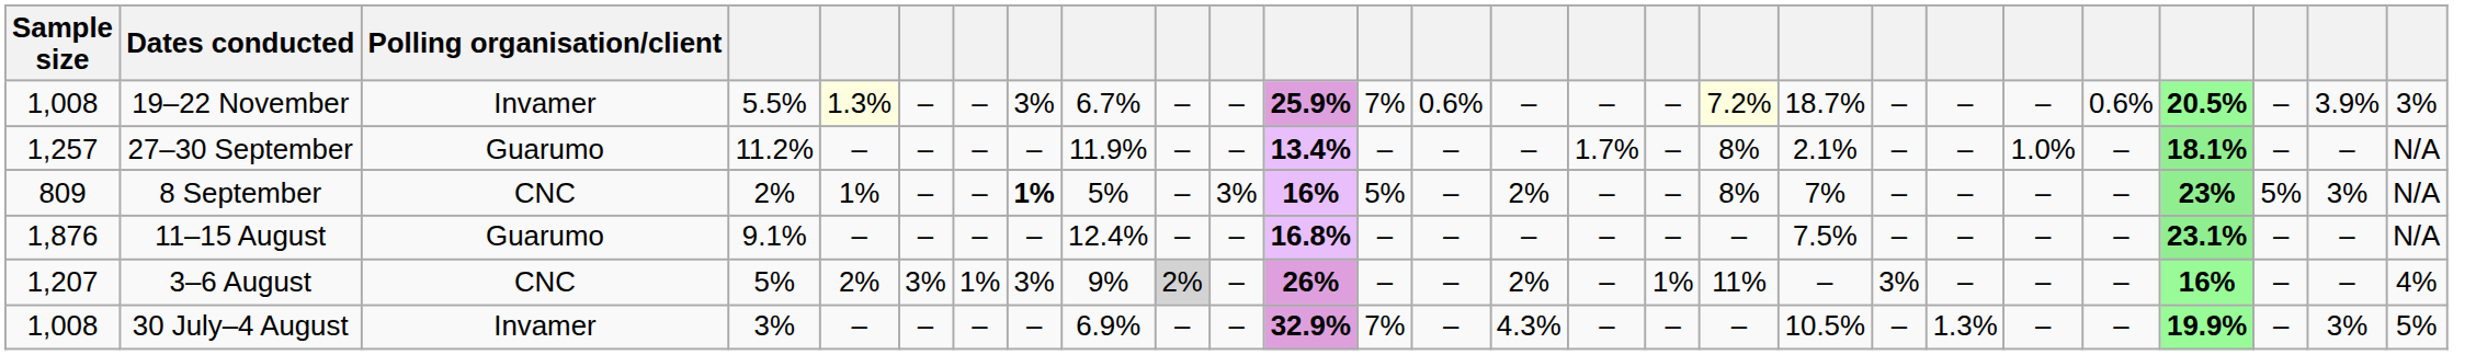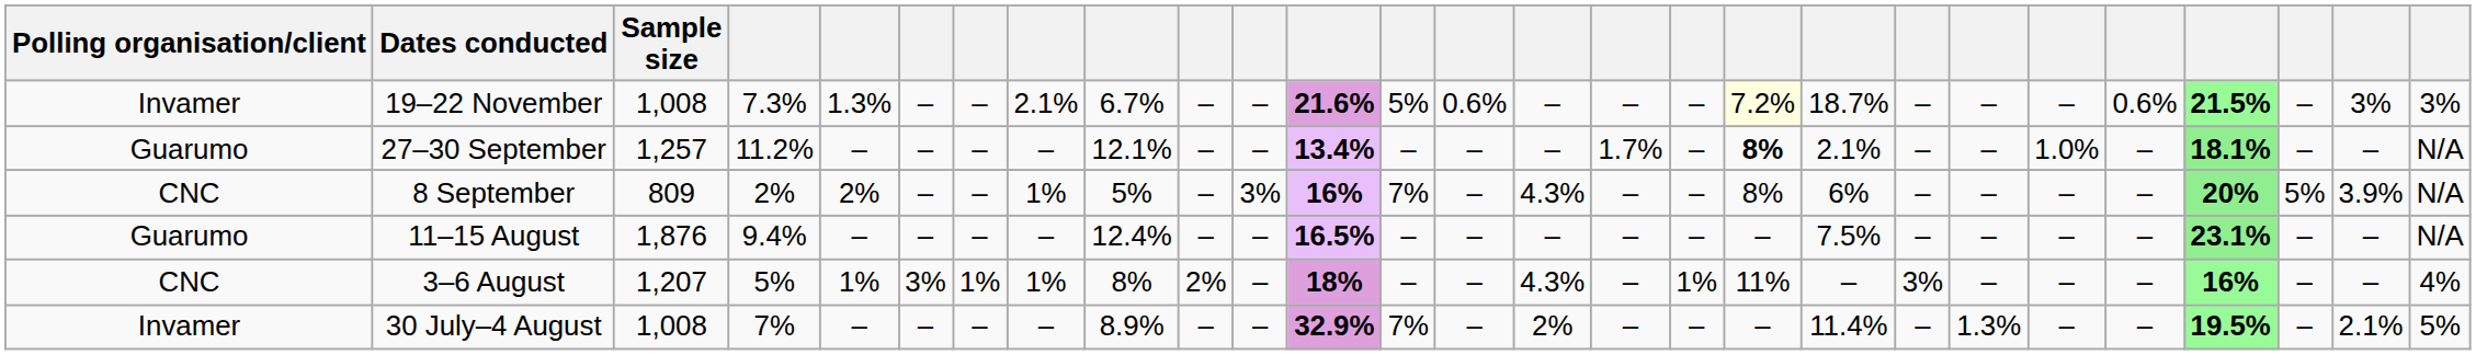columns swapped: Polling organisation/client <-> Sample size
19–22 November | column 4: 5.5% -> 7.3%
19–22 November | column 5: lightyellow background -> no background
19–22 November | column 8: 3% -> 2.1%
19–22 November | column 12: 25.9% -> 21.6%
19–22 November | column 13: 7% -> 5%
19–22 November | column 24: 20.5% -> 21.5%
19–22 November | column 26: 3.9% -> 3%
27–30 September | column 9: 11.9% -> 12.1%
27–30 September | column 18: normal -> bold
8 September | column 5: 1% -> 2%
8 September | column 8: bold -> normal
8 September | column 13: 5% -> 7%
8 September | column 15: 2% -> 4.3%
8 September | column 19: 7% -> 6%
8 September | column 24: 23% -> 20%
8 September | column 26: 3% -> 3.9%
11–15 August | column 4: 9.1% -> 9.4%
11–15 August | column 12: 16.8% -> 16.5%
3–6 August | column 5: 2% -> 1%
3–6 August | column 8: 3% -> 1%
3–6 August | column 9: 9% -> 8%
3–6 August | column 10: lightgrey background -> no background
3–6 August | column 12: 26% -> 18%
3–6 August | column 15: 2% -> 4.3%
30 July–4 August | column 4: 3% -> 7%
30 July–4 August | column 9: 6.9% -> 8.9%
30 July–4 August | column 15: 4.3% -> 2%
30 July–4 August | column 19: 10.5% -> 11.4%
30 July–4 August | column 24: 19.9% -> 19.5%
30 July–4 August | column 26: 3% -> 2.1%
